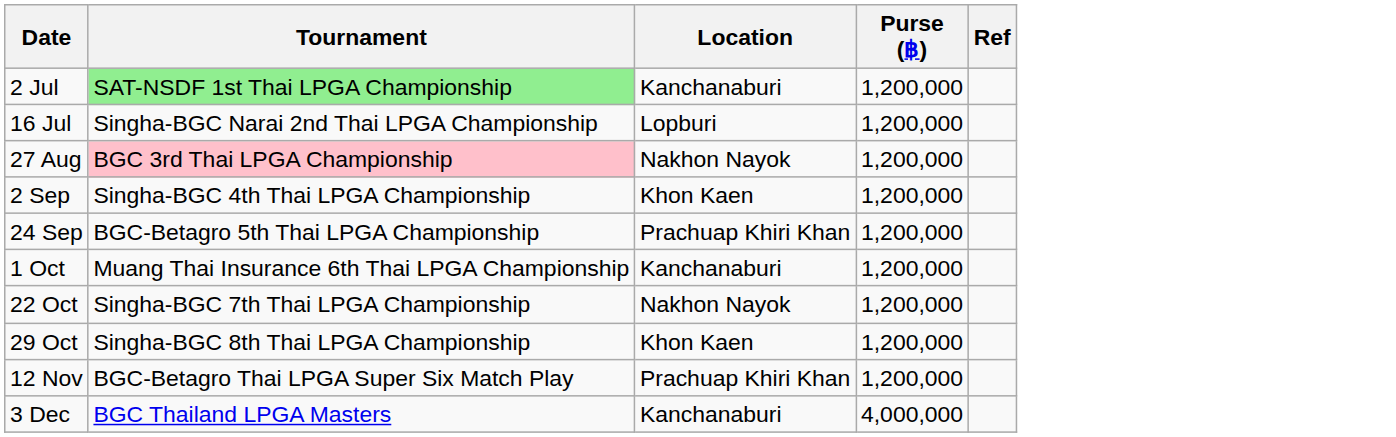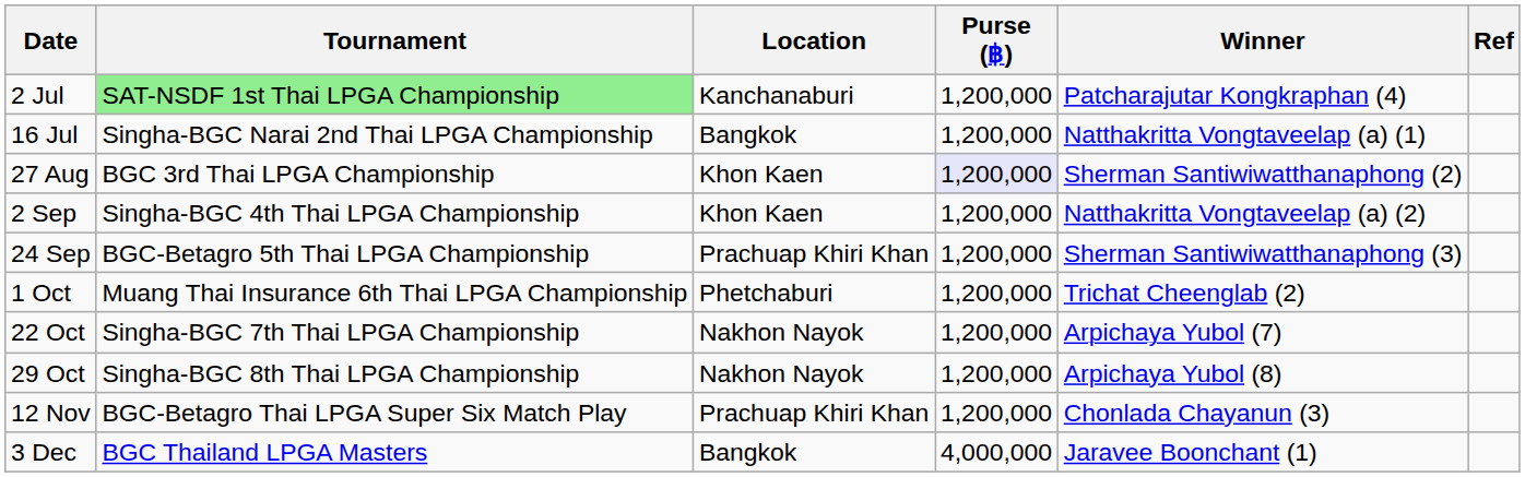+ column: Winner | Patcharajutar Kongkraphan (4) | Natthakritta Vongtaveelap (a) (1) | Sherman Santiwiwatthanaphong (2) | Natthakritta Vongtaveelap (a) (2) | Sherman Santiwiwatthanaphong (3) | Trichat Cheenglab (2) | Arpichaya Yubol (7) | Arpichaya Yubol (8) | Chonlada Chayanun (3) | Jaravee Boonchant (1)
16 Jul | Location: Lopburi -> Bangkok
27 Aug | Tournament: pink background -> no background
27 Aug | Location: Nakhon Nayok -> Khon Kaen
27 Aug | Purse (฿): no background -> lavender background
1 Oct | Location: Kanchanaburi -> Phetchaburi
29 Oct | Location: Khon Kaen -> Nakhon Nayok
3 Dec | Location: Kanchanaburi -> Bangkok
